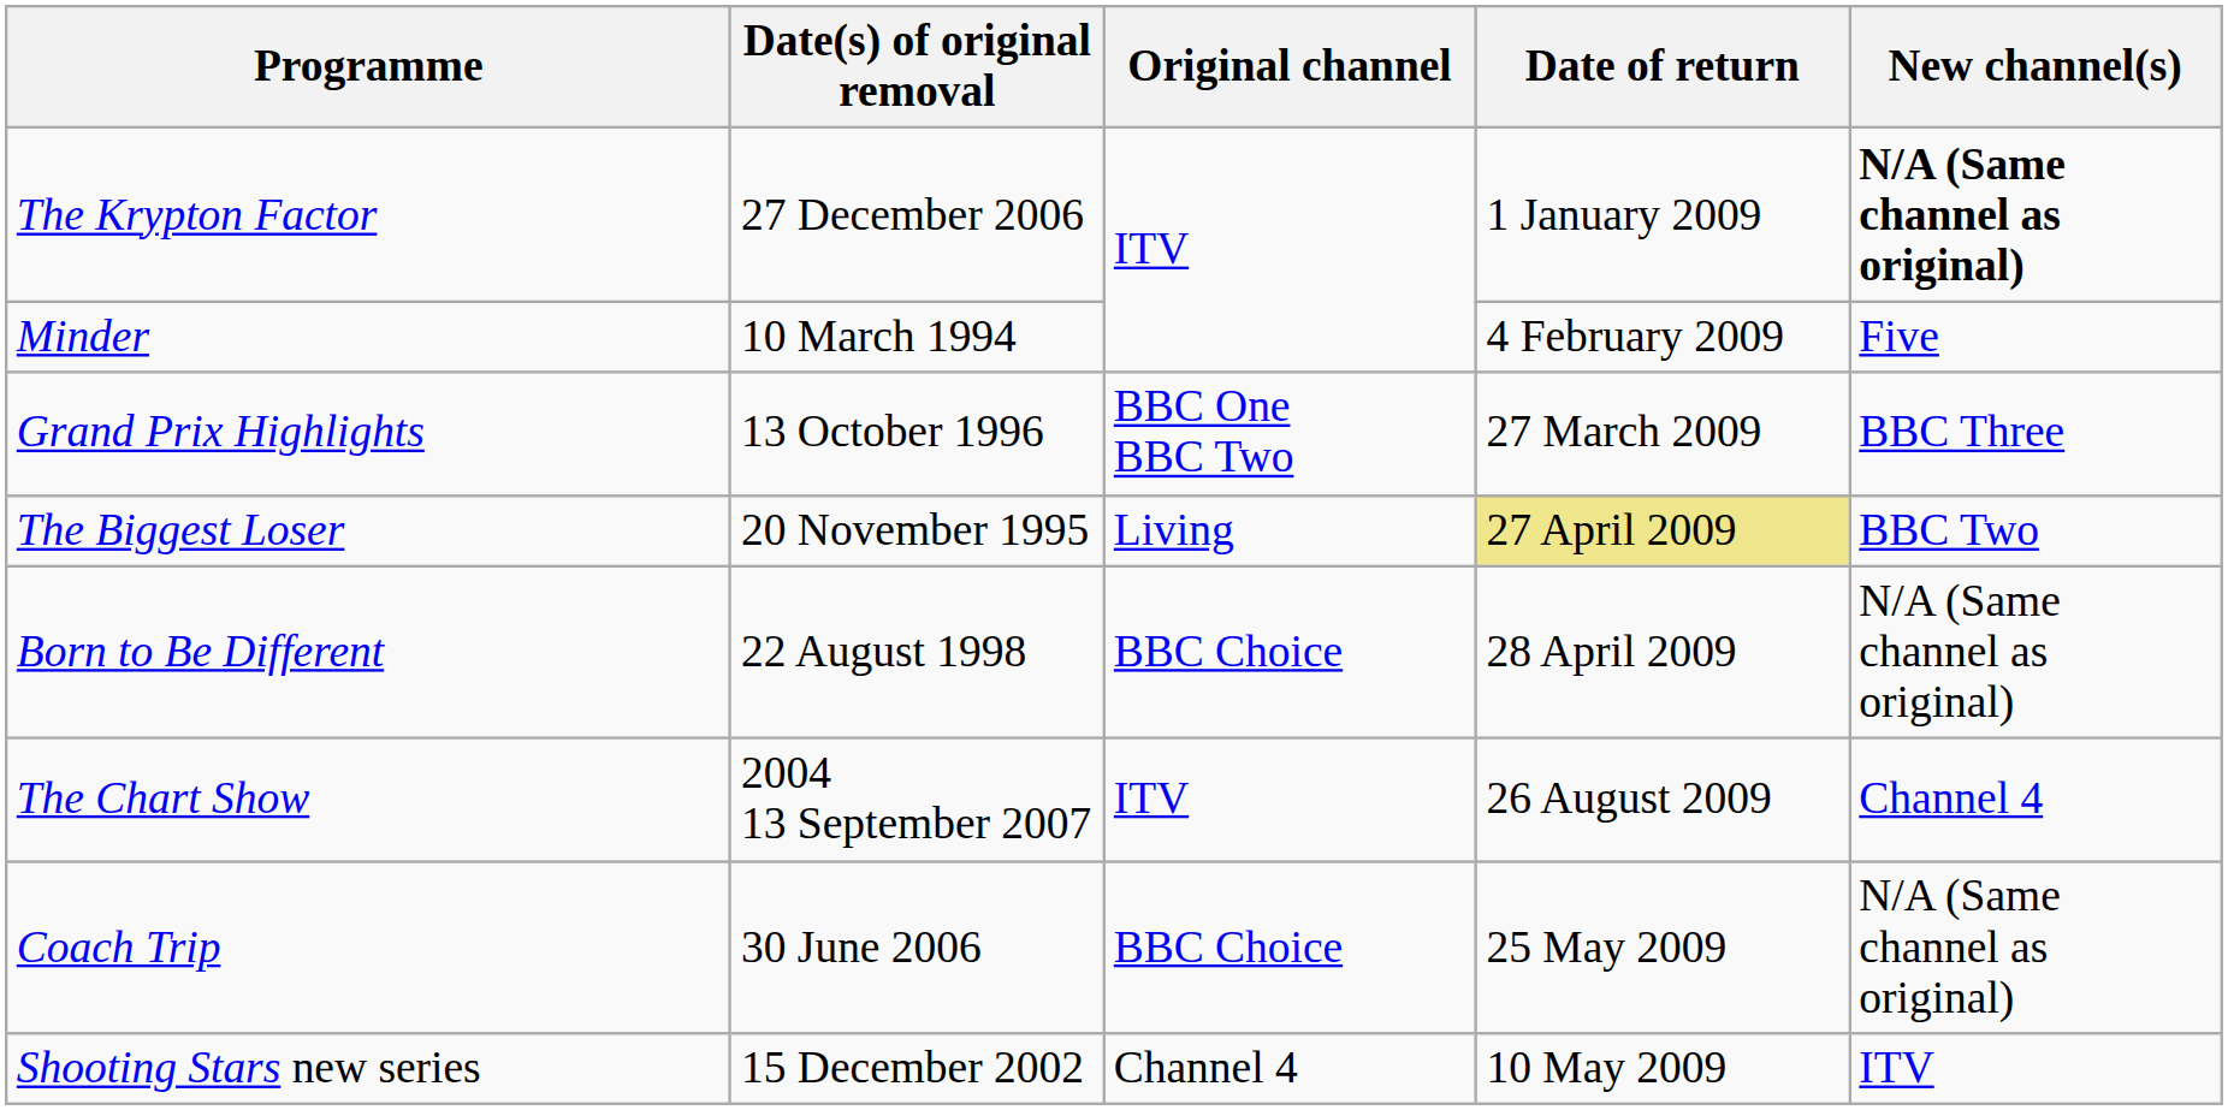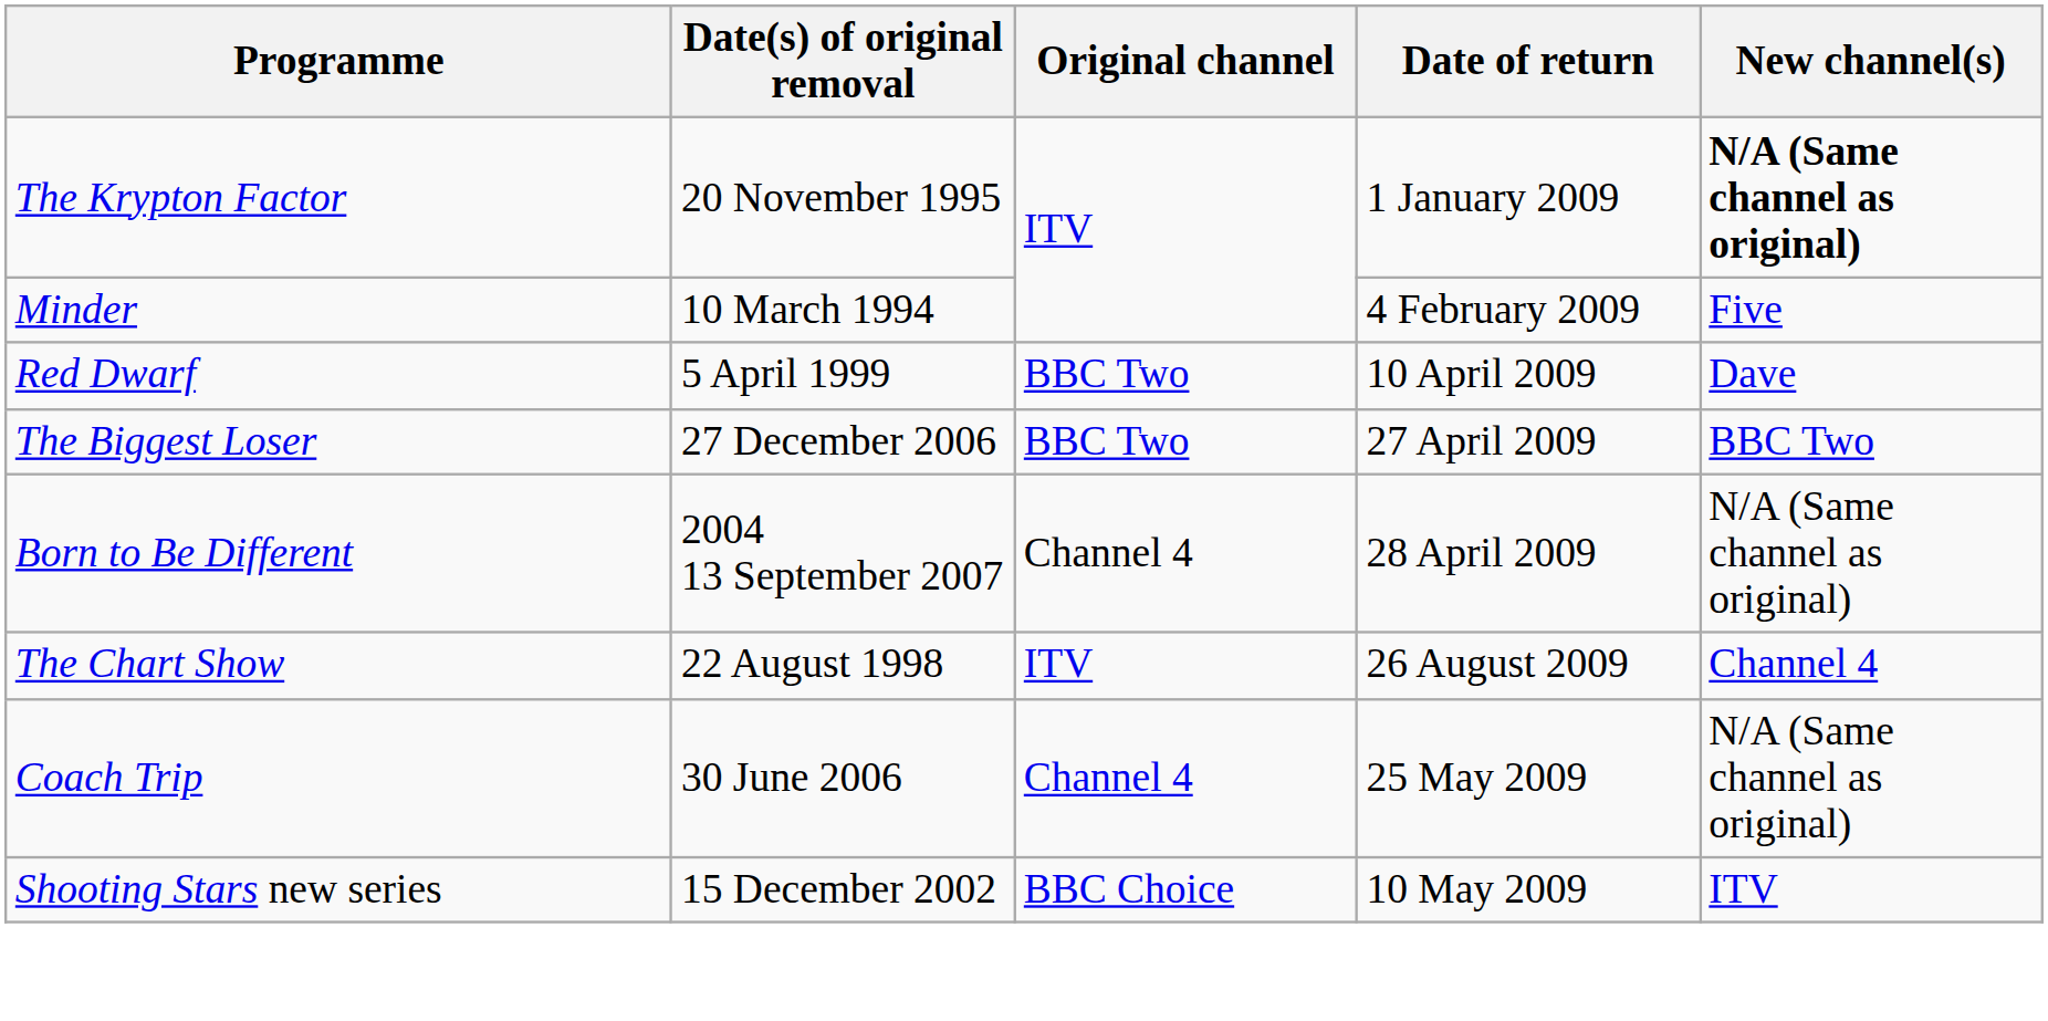The Krypton Factor | Date(s) of original removal: 27 December 2006 -> 20 November 1995
- row: Grand Prix Highlights | 13 October 1996 | BBC One BBC Two | 27 March 2009 | BBC Three
+ row: Red Dwarf | 5 April 1999 | BBC Two | 10 April 2009 | Dave
The Biggest Loser | Date(s) of original removal: 20 November 1995 -> 27 December 2006
The Biggest Loser | Original channel: Living -> BBC Two
The Biggest Loser | Date of return: khaki background -> no background
Born to Be Different | Date(s) of original removal: 22 August 1998 -> 2004 13 September 2007
Born to Be Different | Original channel: BBC Choice -> Channel 4
The Chart Show | Date(s) of original removal: 2004 13 September 2007 -> 22 August 1998
Coach Trip | Original channel: BBC Choice -> Channel 4
Shooting Stars new series | Original channel: Channel 4 -> BBC Choice
